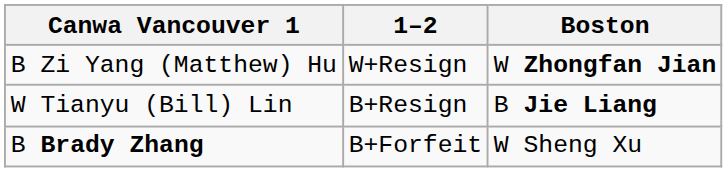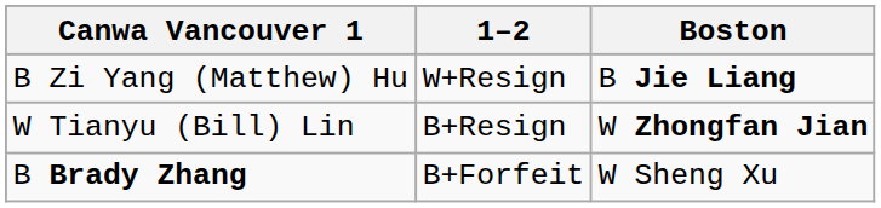B Zi Yang (Matthew) Hu | Boston: W Zhongfan Jian -> B Jie Liang
W Tianyu (Bill) Lin | Boston: B Jie Liang -> W Zhongfan Jian
